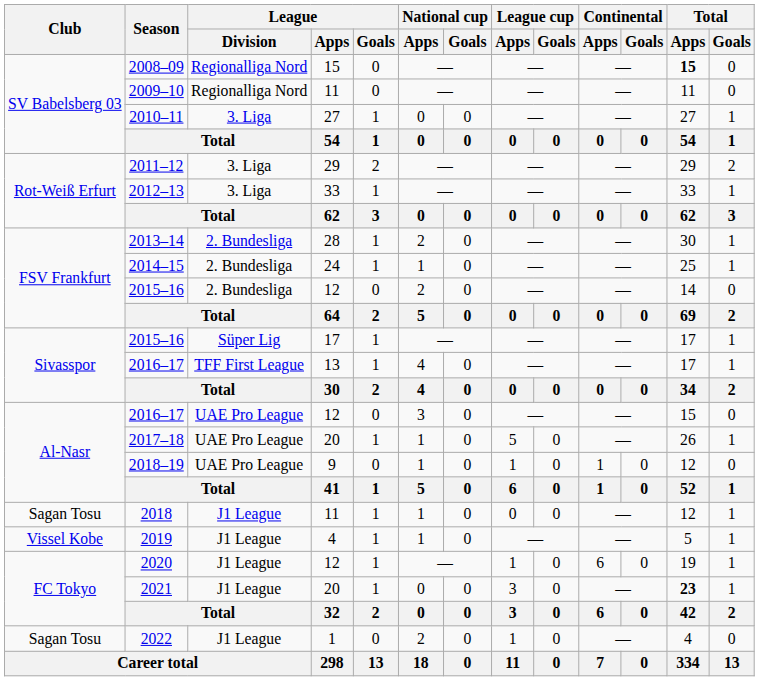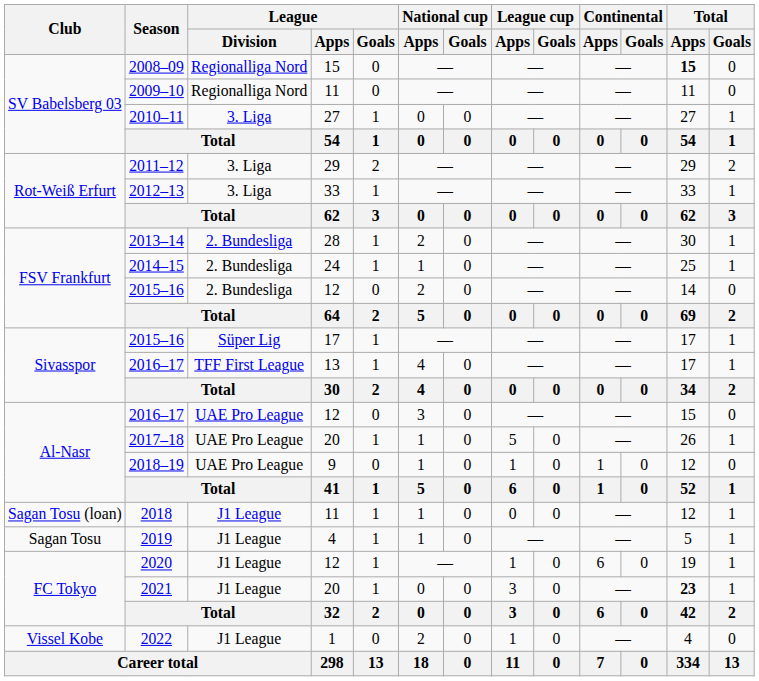2018 | Club: Sagan Tosu -> Sagan Tosu (loan)
2019 | Club: Vissel Kobe -> Sagan Tosu
2022 | Club: Sagan Tosu -> Vissel Kobe
